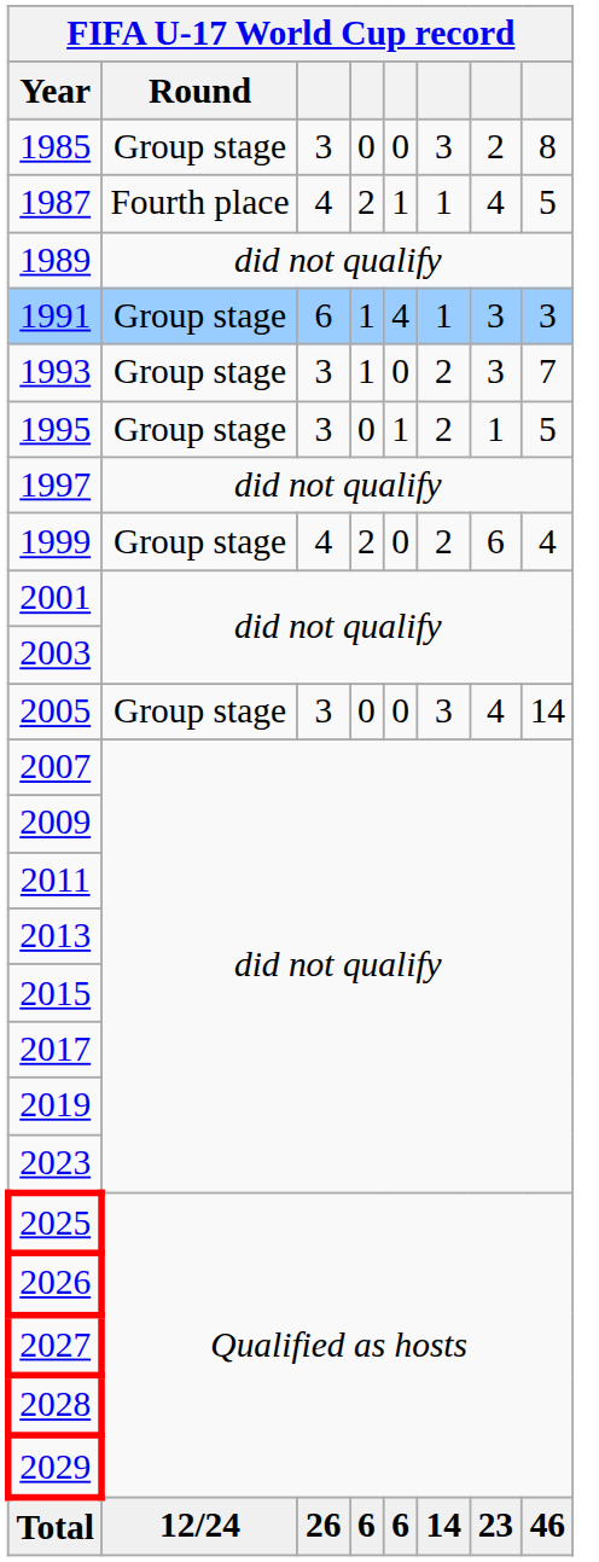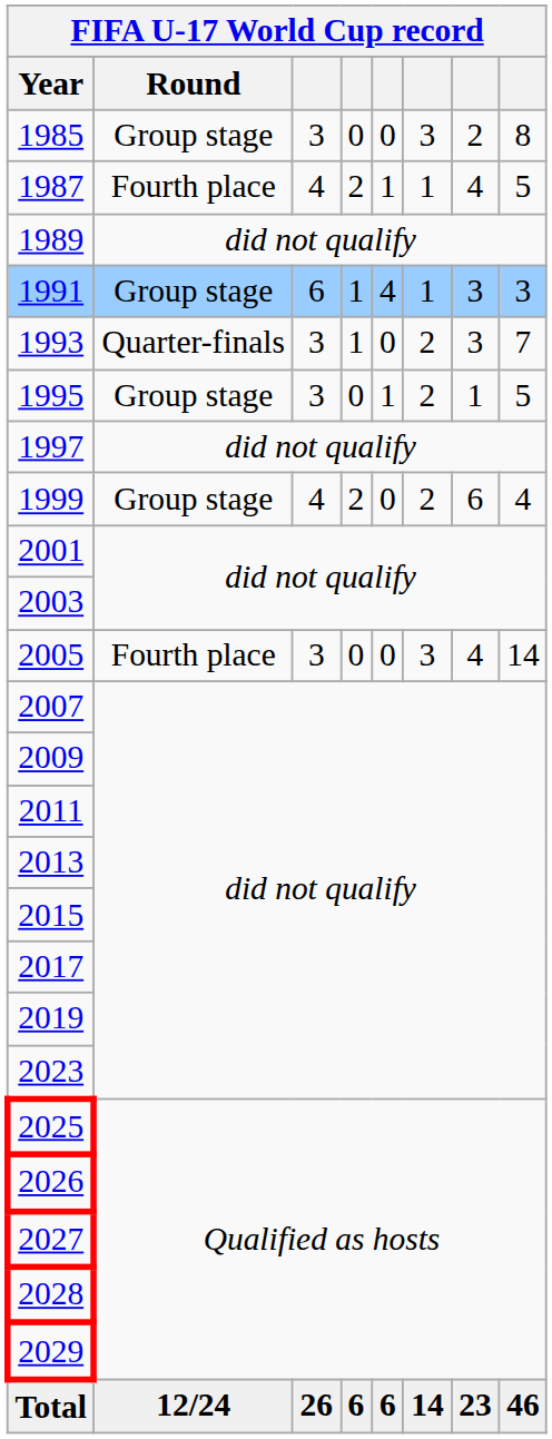1993 | Round: Group stage -> Quarter-finals
2005 | Round: Group stage -> Fourth place
